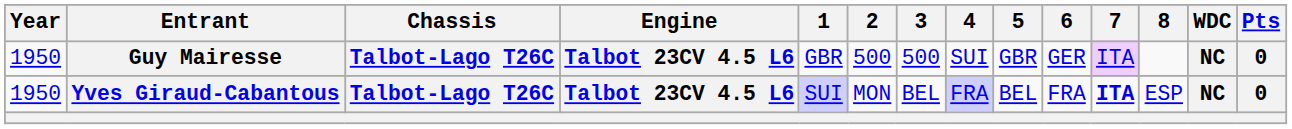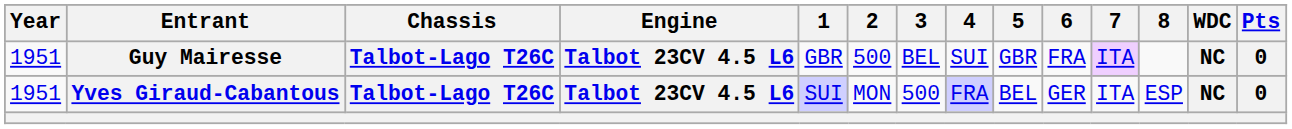Guy Mairesse | Year: 1950 -> 1951
Guy Mairesse | 3: 500 -> BEL
Guy Mairesse | 6: GER -> FRA
Yves Giraud-Cabantous | Year: 1950 -> 1951
Yves Giraud-Cabantous | 3: BEL -> 500
Yves Giraud-Cabantous | 6: FRA -> GER
Yves Giraud-Cabantous | 7: bold -> normal
